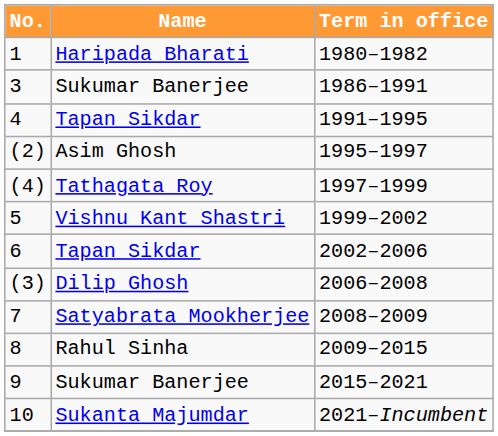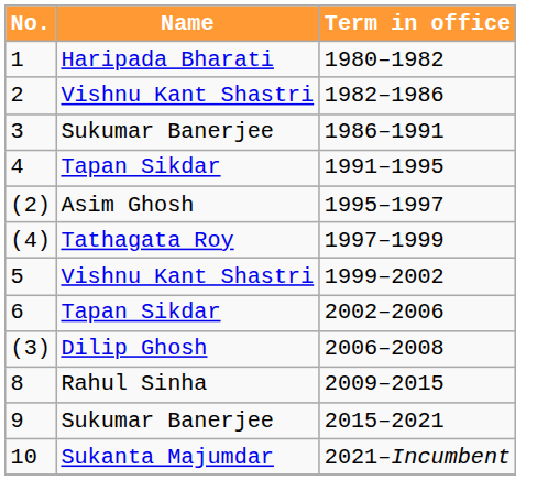+ row: 2 | Vishnu Kant Shastri | 1982–1986
- row: 7 | Satyabrata Mookherjee | 2008–2009
